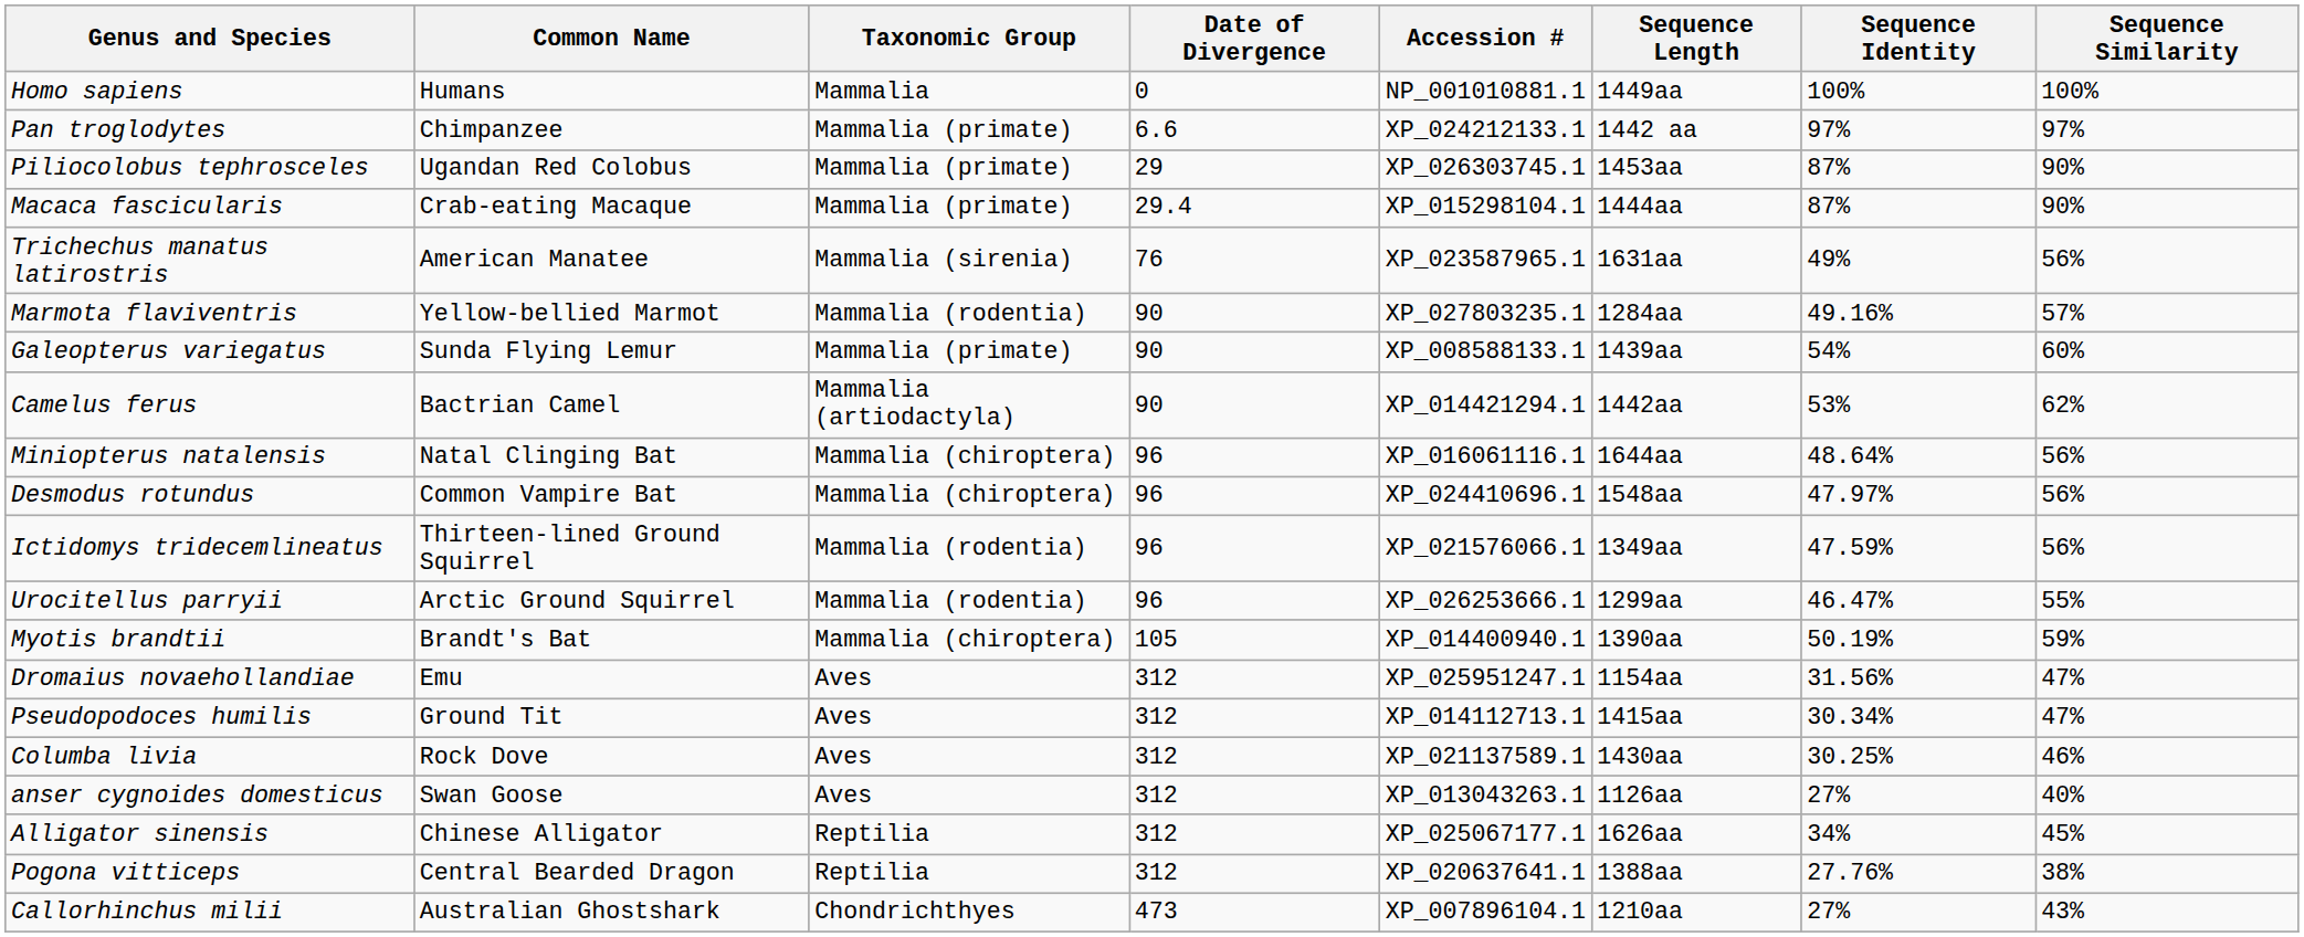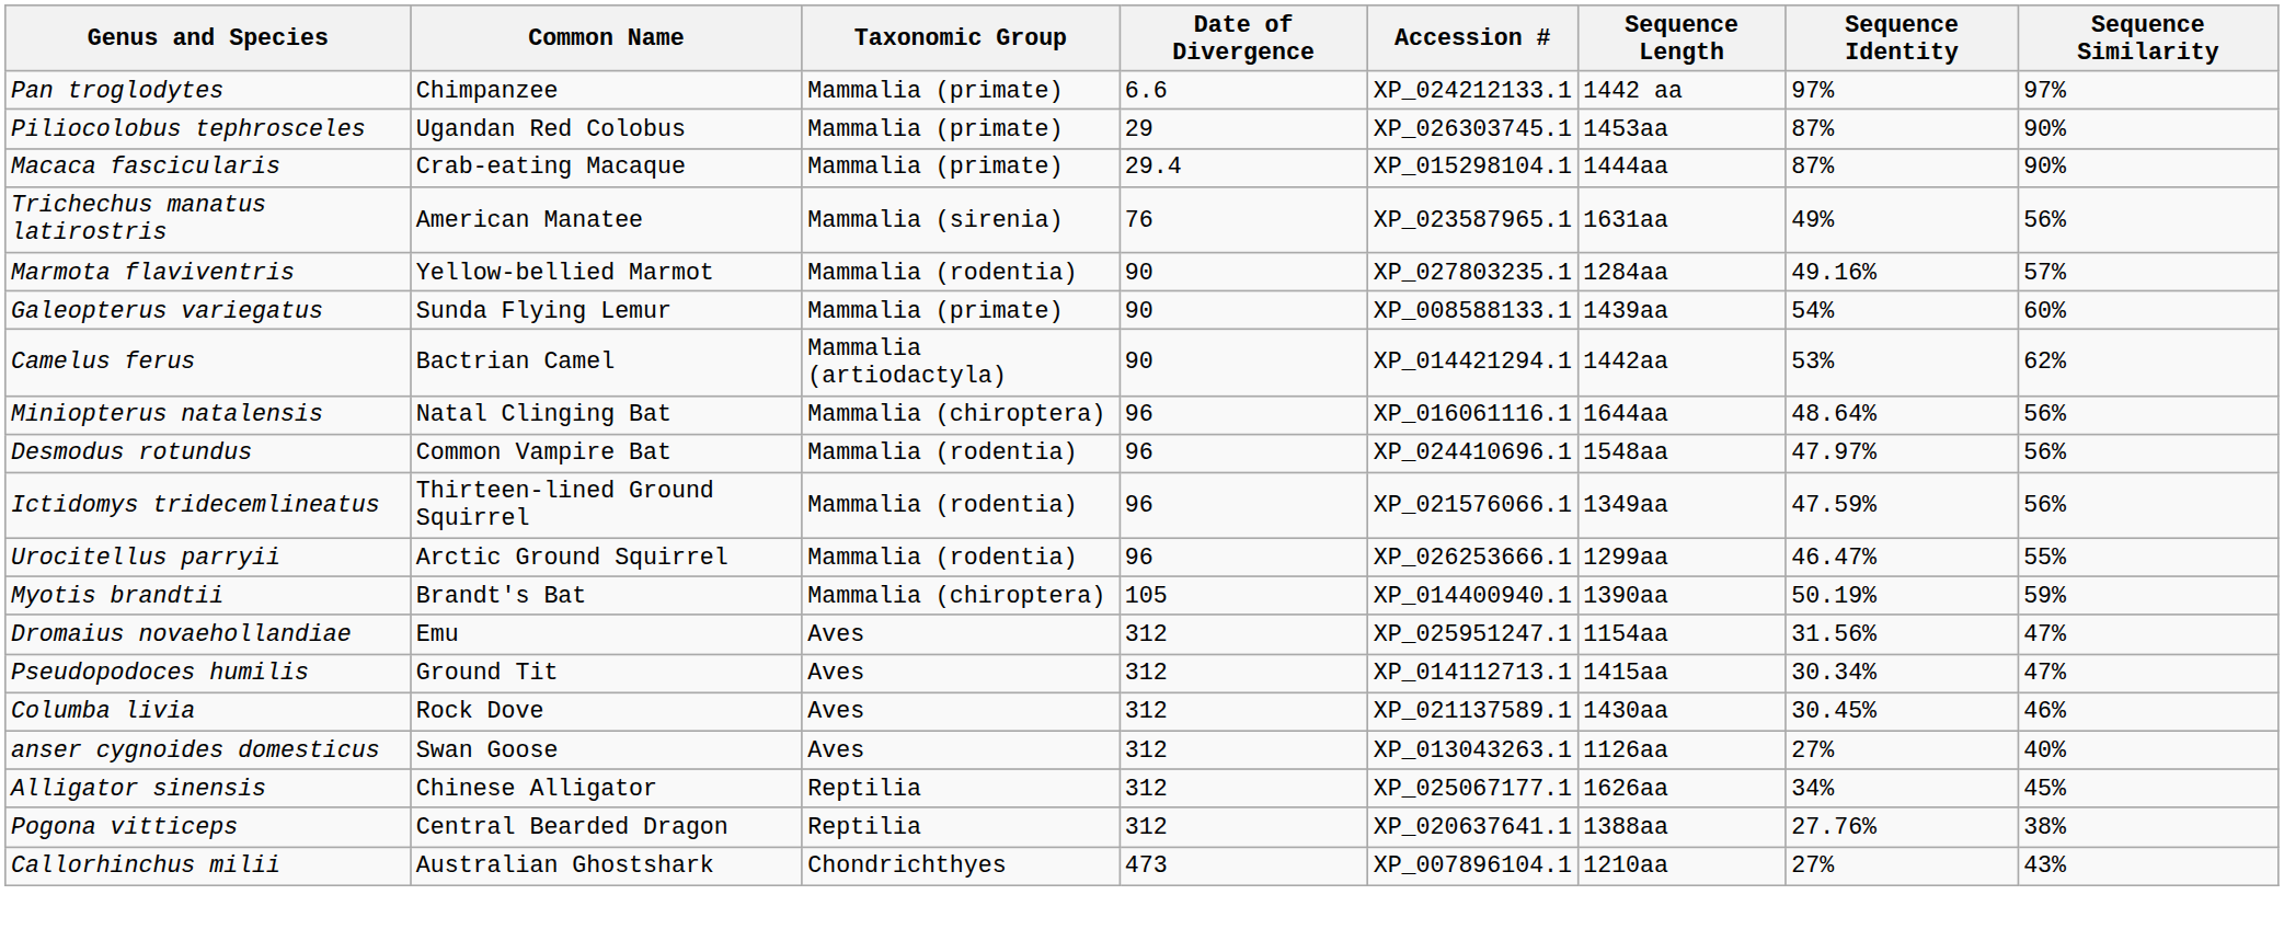- row: Homo sapiens | Humans | Mammalia | 0 | NP_001010881.1 | 1449aa | 100% | 100%
Desmodus rotundus | Taxonomic Group: Mammalia (chiroptera) -> Mammalia (rodentia)
Columba livia | Sequence Identity: 30.25% -> 30.45%
